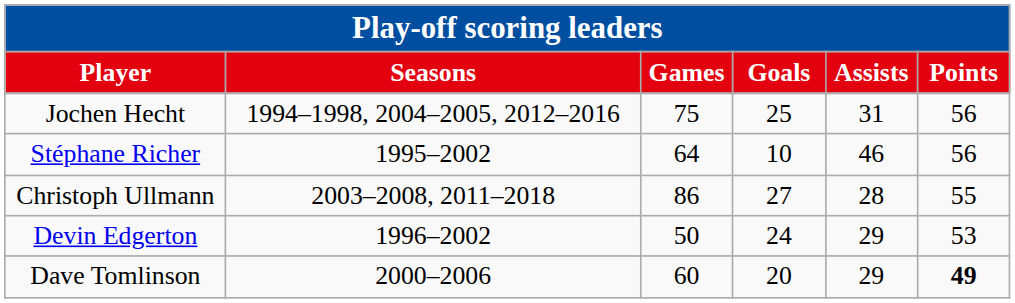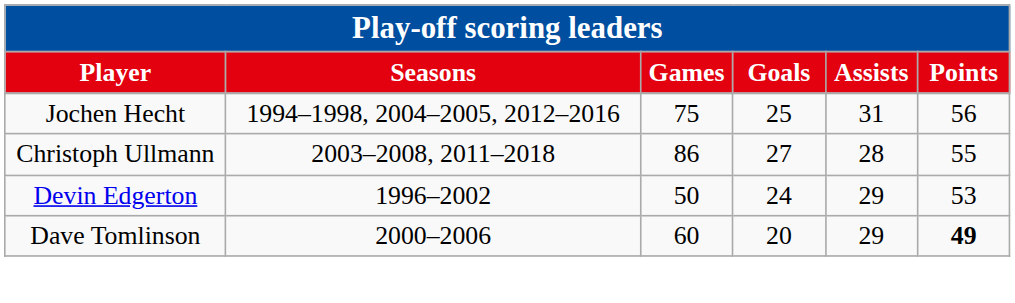- row: Stéphane Richer | 1995–2002 | 64 | 10 | 46 | 56
